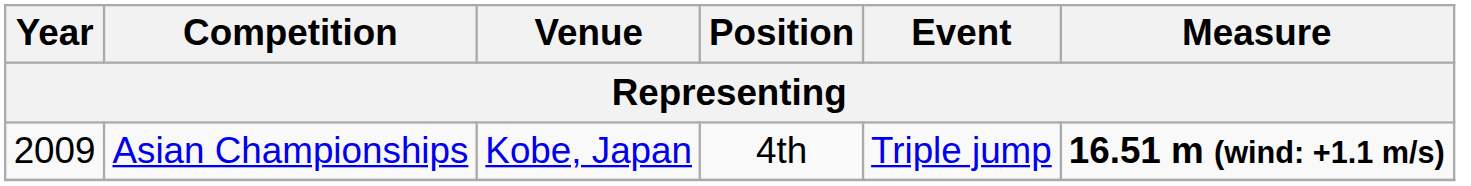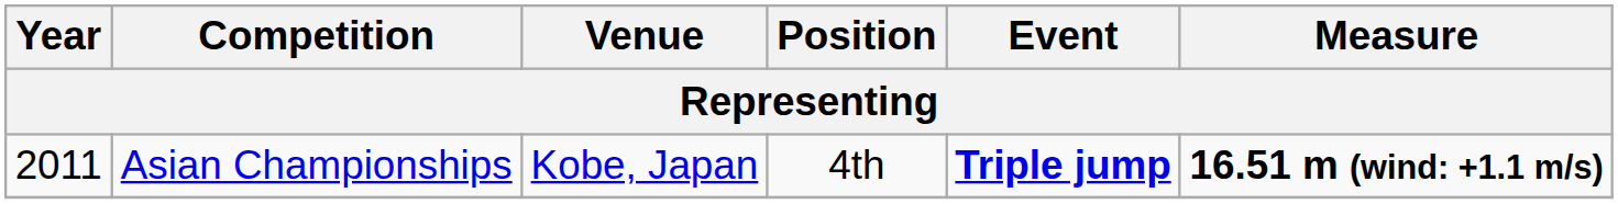Asian Championships | Year: 2009 -> 2011
Asian Championships | Event: normal -> bold
